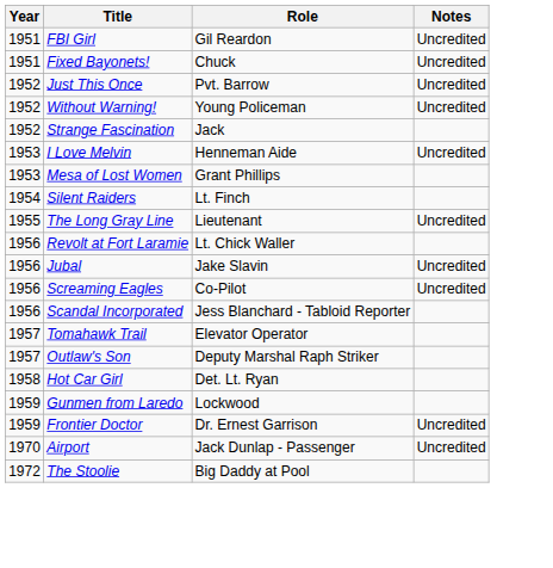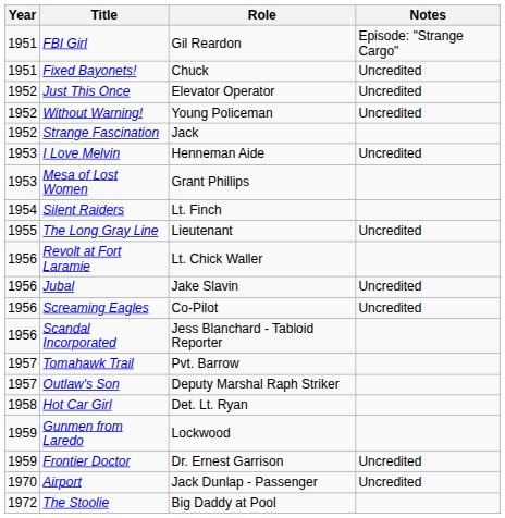FBI Girl | Notes: Uncredited -> Episode: "Strange Cargo"
Just This Once | Role: Pvt. Barrow -> Elevator Operator
Tomahawk Trail | Role: Elevator Operator -> Pvt. Barrow
